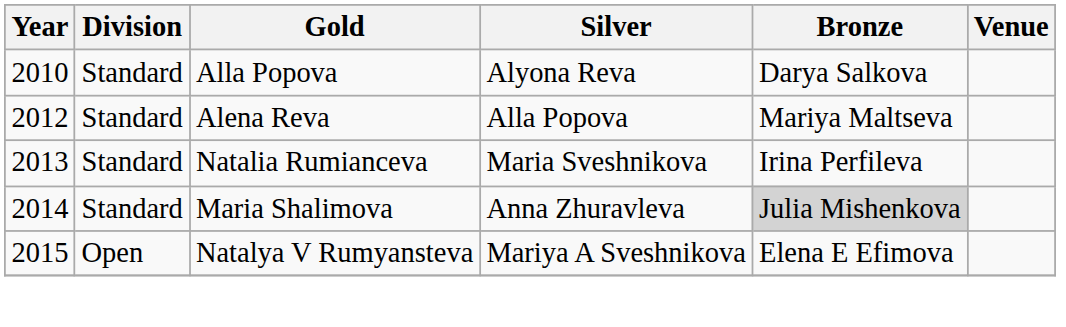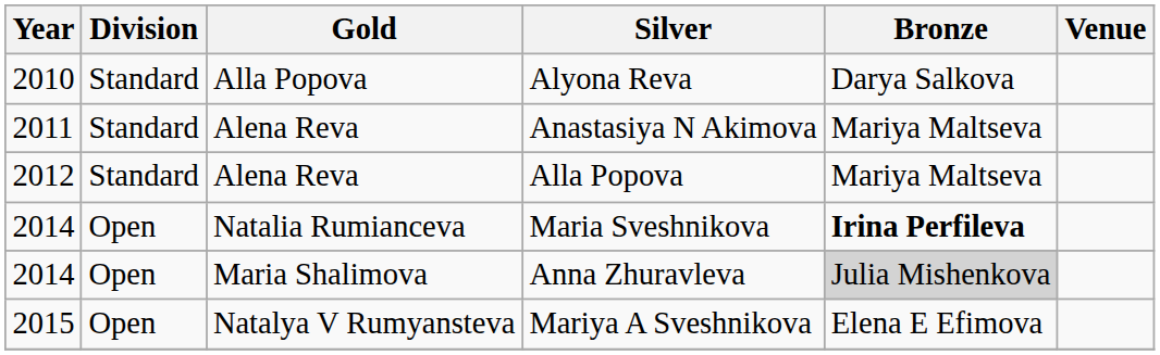+ row: 2011 | Standard | Alena Reva | Anastasiya N Akimova | Mariya Maltseva
Maria Sveshnikova | Year: 2013 -> 2014
Maria Sveshnikova | Division: Standard -> Open
Maria Sveshnikova | Bronze: normal -> bold
Anna Zhuravleva | Division: Standard -> Open
